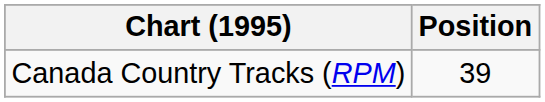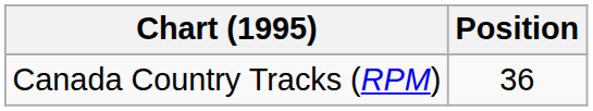Canada Country Tracks (RPM) | Position: 39 -> 36
